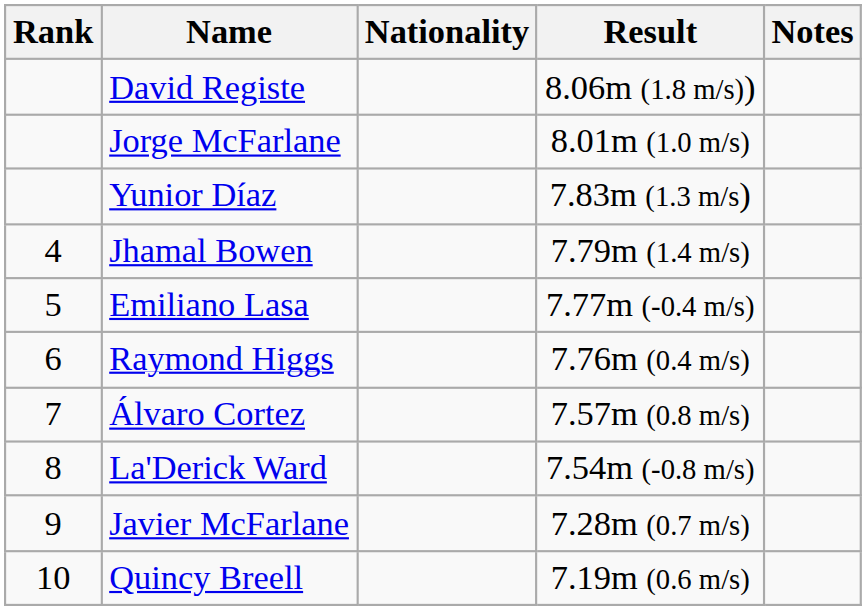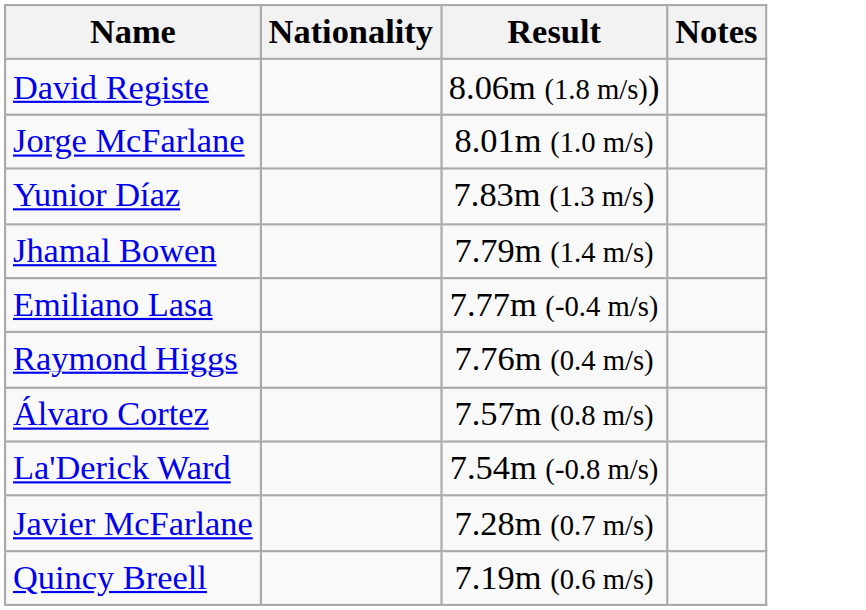- column: Rank | 4 | 5 | 6 | 7 | 8 | 9 | 10
